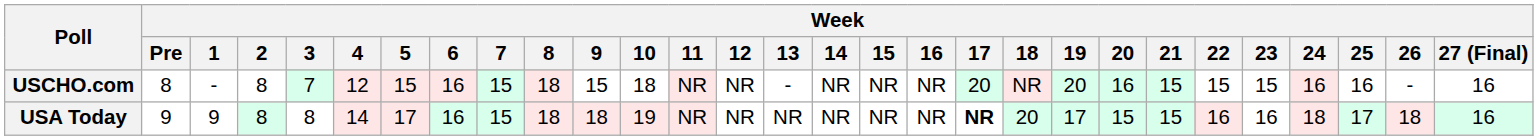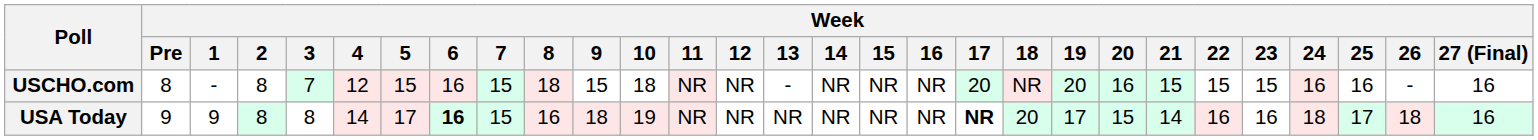USA Today | Week / 6: normal -> bold
USA Today | Week / 8: 18 -> 16
USA Today | Week / 21: 15 -> 14
